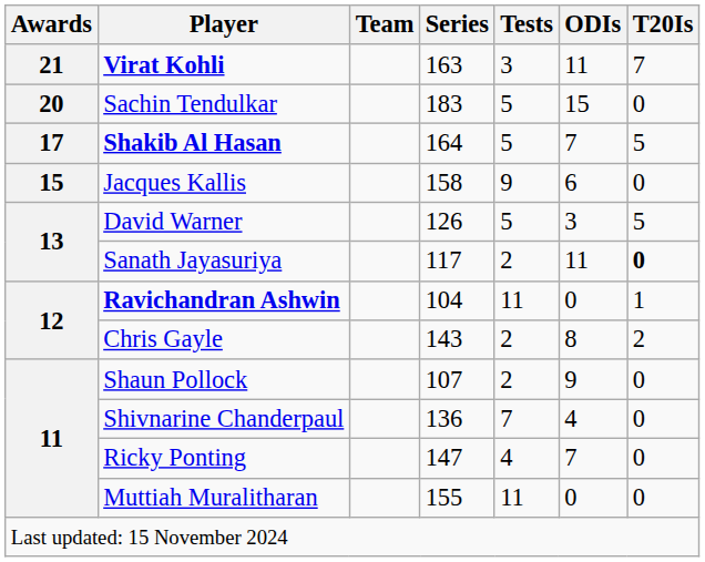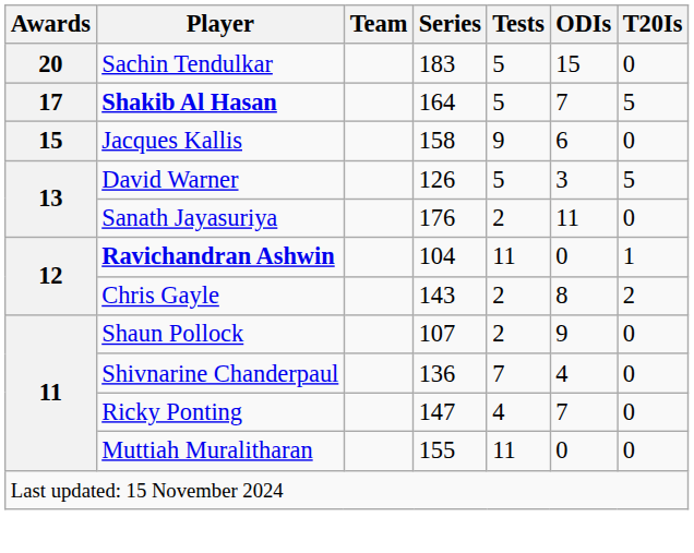- row: 21 | Virat Kohli | 163 | 3 | 11 | 7
Sanath Jayasuriya | Series: 117 -> 176
Sanath Jayasuriya | T20Is: bold -> normal
